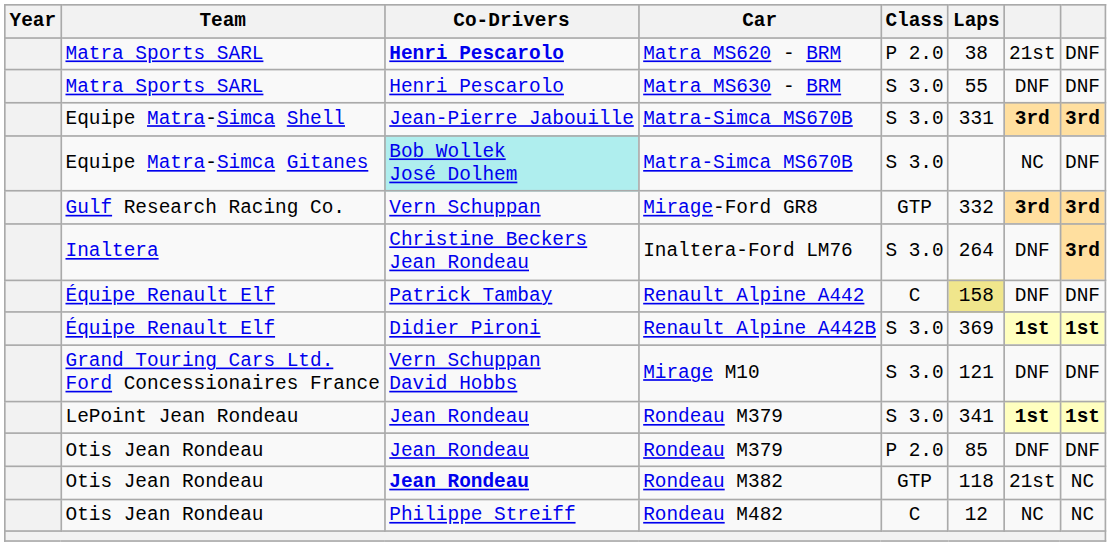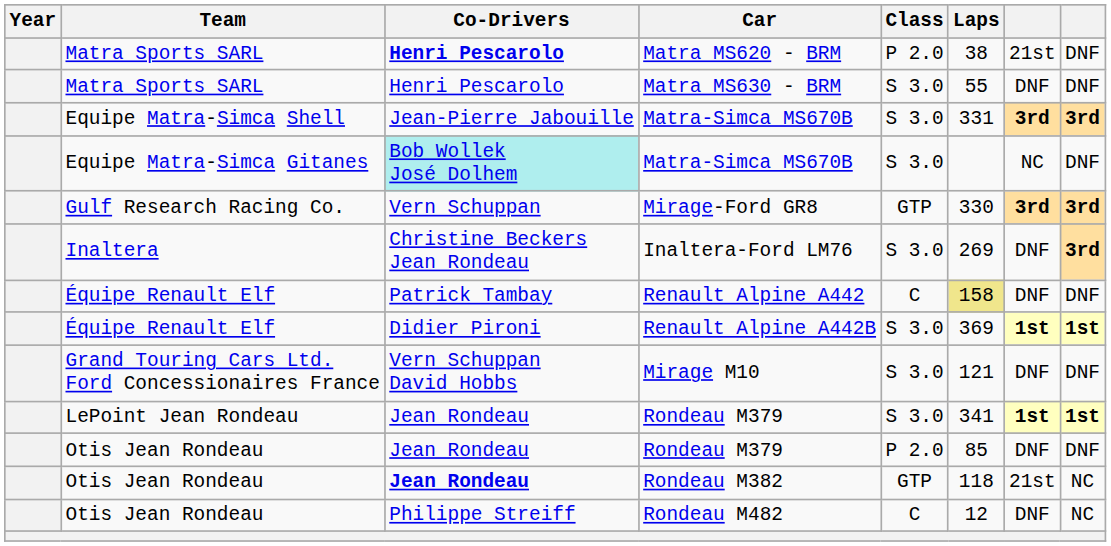Mirage-Ford GR8 | Laps: 332 -> 330
Inaltera-Ford LM76 | Laps: 264 -> 269
Rondeau M482 | column 7: NC -> DNF
